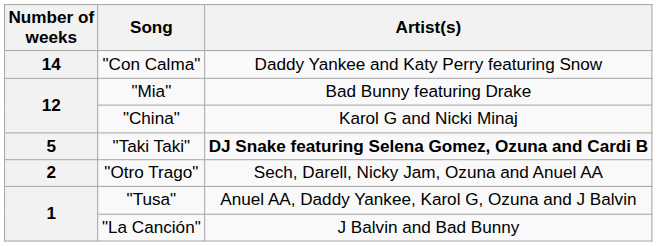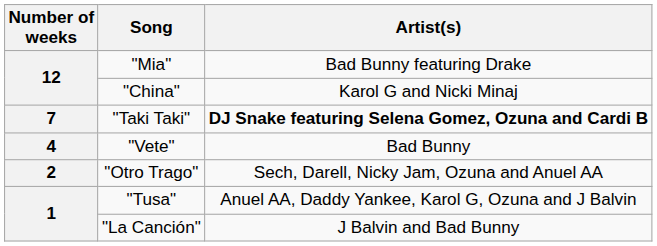- row: 14 | "Con Calma" | Daddy Yankee and Katy Perry featuring Snow
"Taki Taki" | Number of weeks: 5 -> 7
+ row: 4 | "Vete" | Bad Bunny
